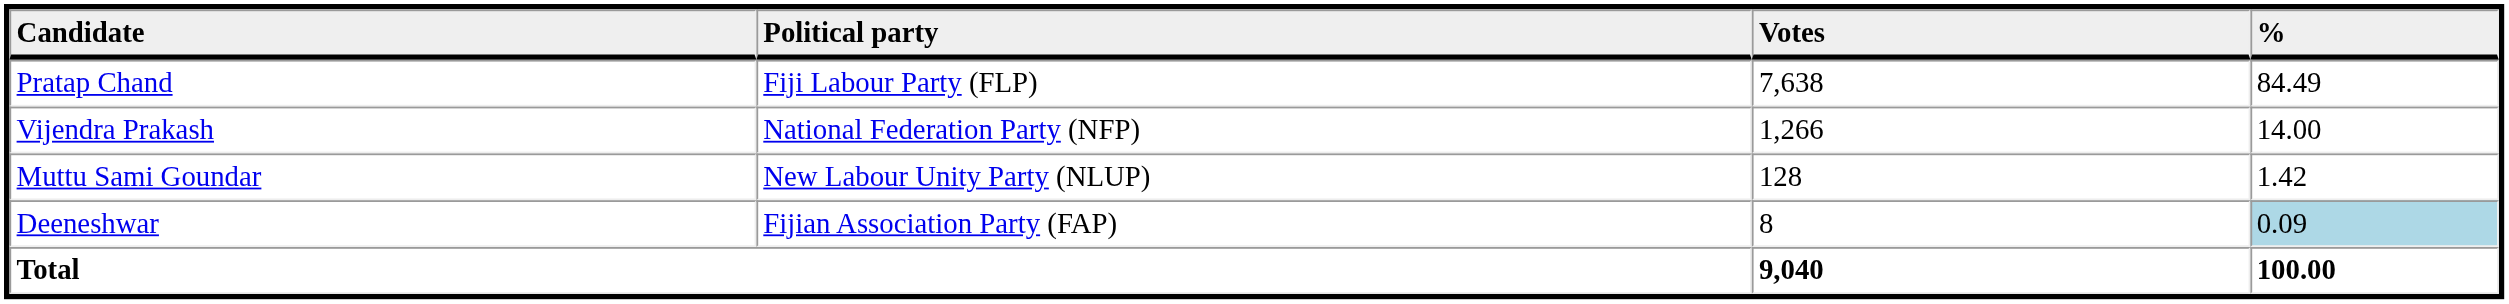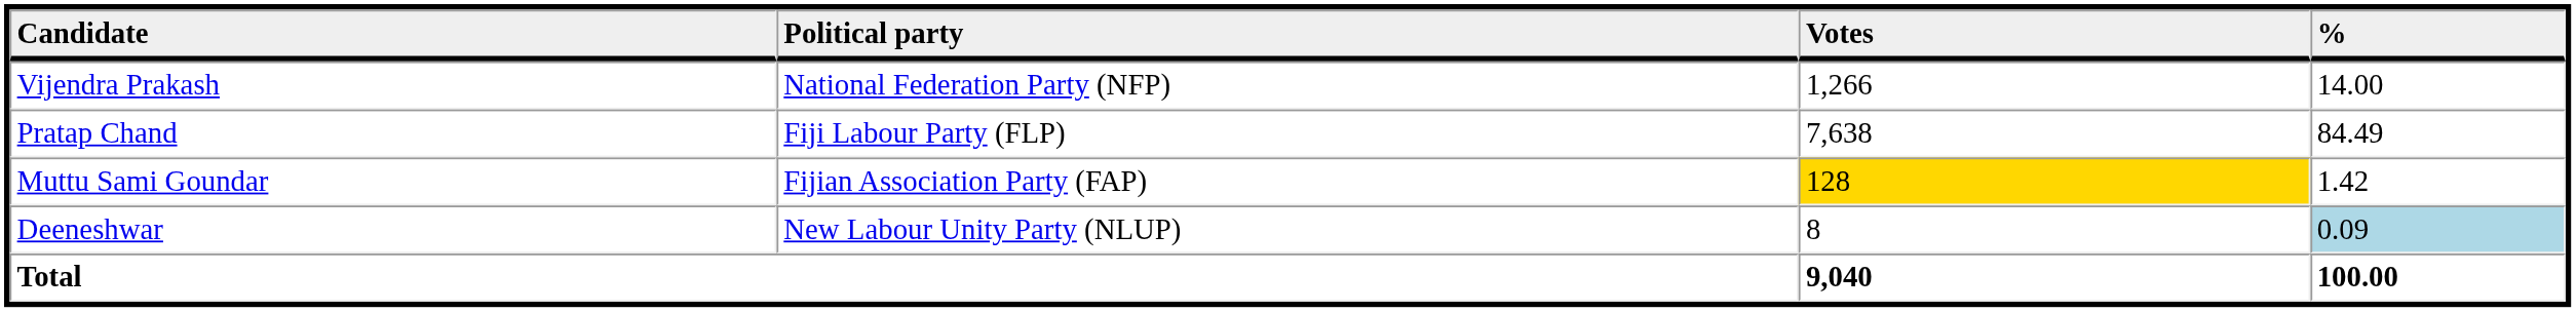rows swapped: Pratap Chand <-> Vijendra Prakash
Muttu Sami Goundar | Political party: New Labour Unity Party (NLUP) -> Fijian Association Party (FAP)
Muttu Sami Goundar | Votes: no background -> gold background
Deeneshwar | Political party: Fijian Association Party (FAP) -> New Labour Unity Party (NLUP)
